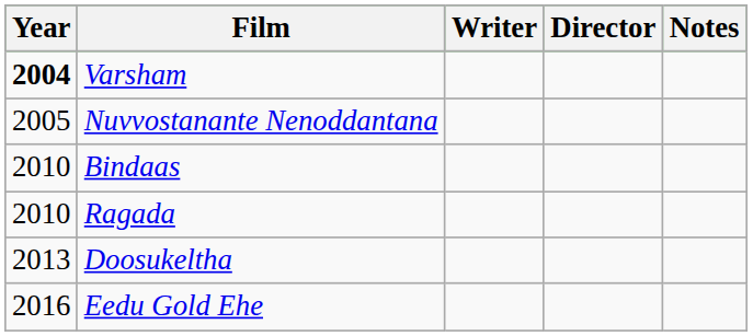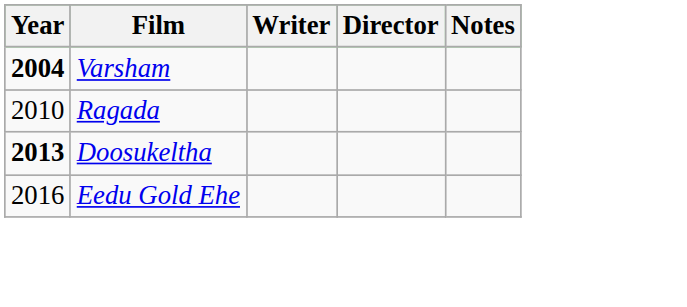- row: 2005 | Nuvvostanante Nenoddantana
- row: 2010 | Bindaas
Doosukeltha | Year: normal -> bold
